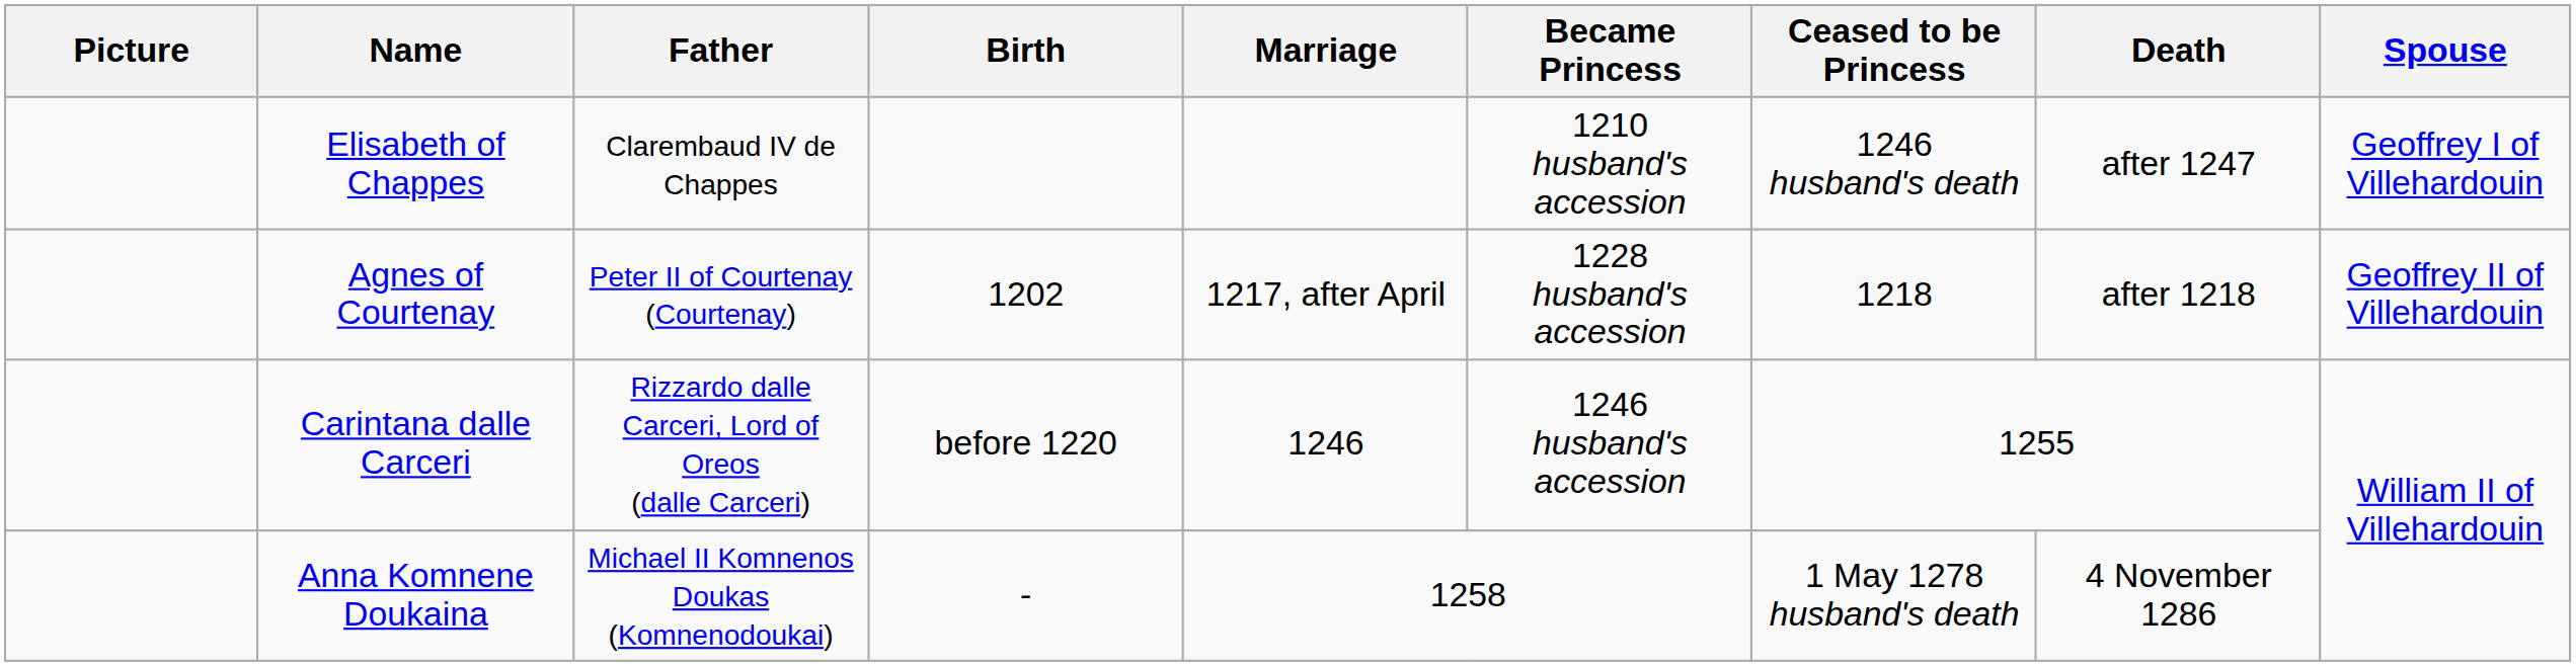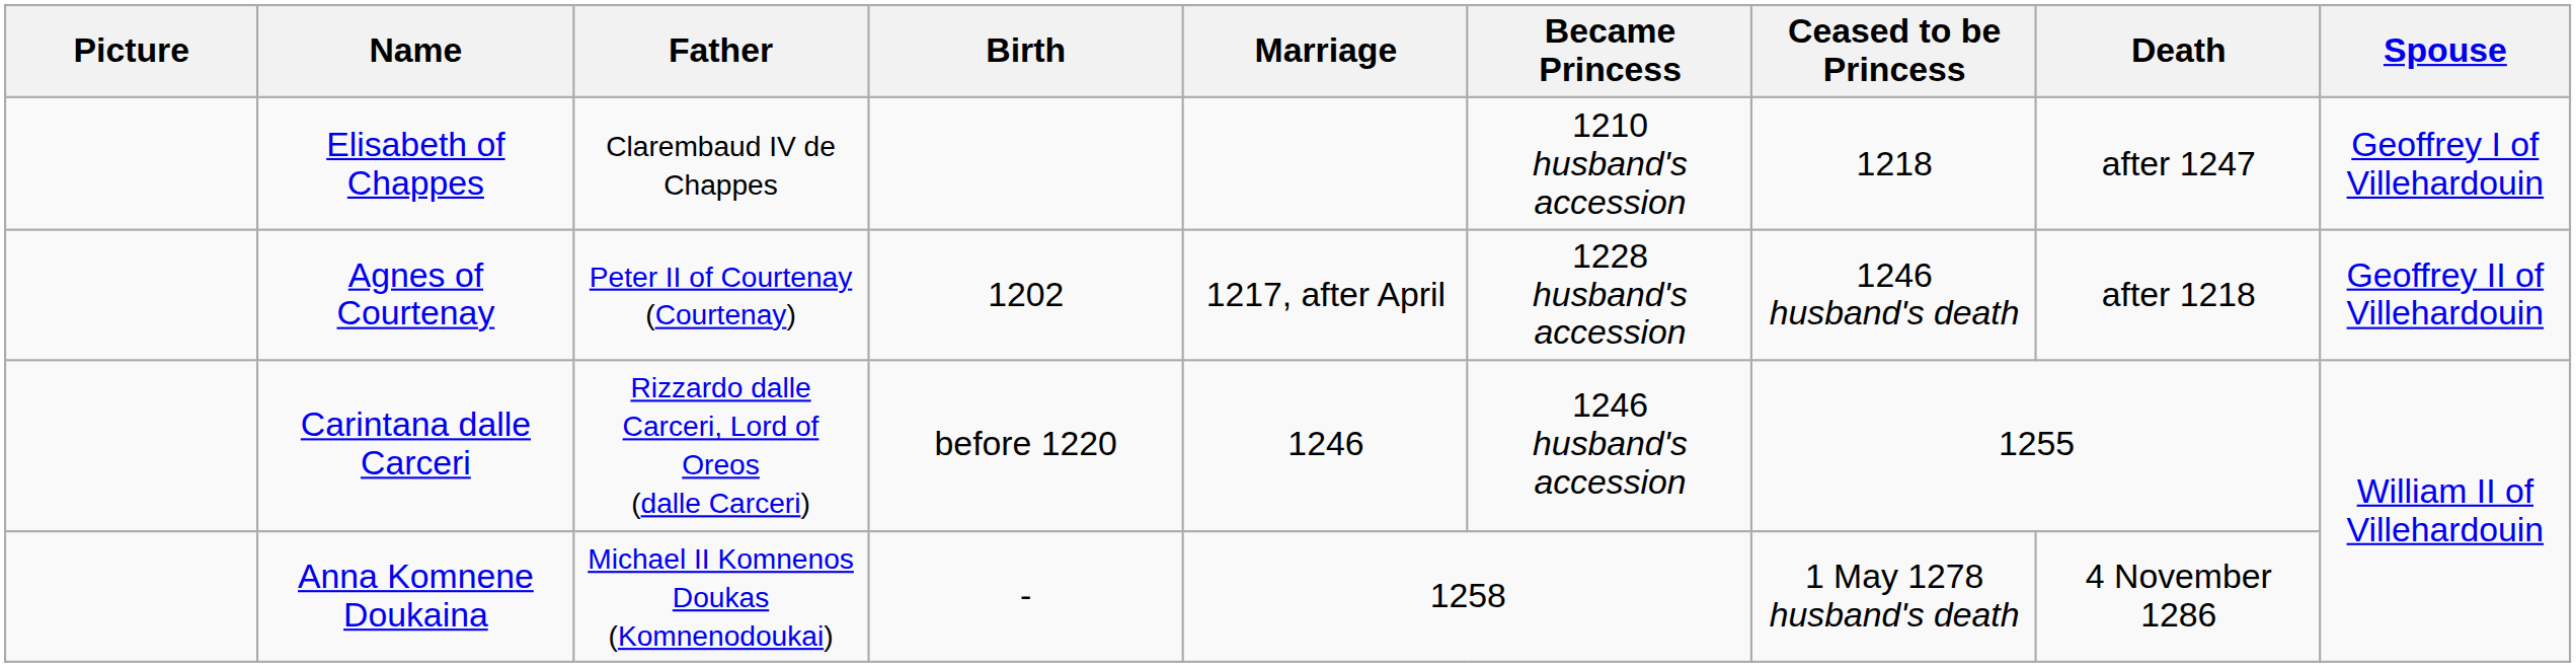Elisabeth of Chappes | Ceased to be Princess: 1246 husband's death -> 1218
Agnes of Courtenay | Ceased to be Princess: 1218 -> 1246 husband's death
